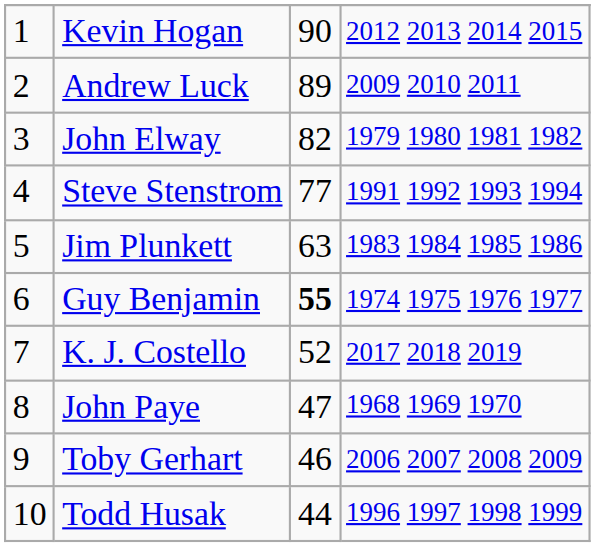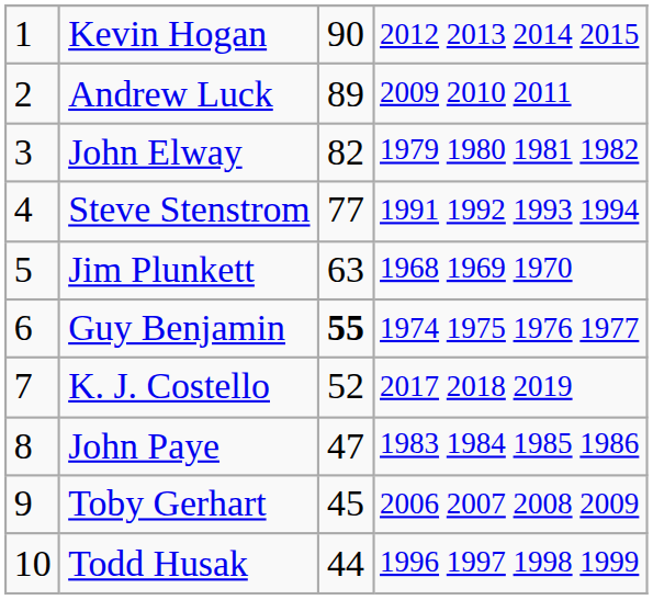Jim Plunkett | column 4: 1983 1984 1985 1986 -> 1968 1969 1970
John Paye | column 4: 1968 1969 1970 -> 1983 1984 1985 1986
Toby Gerhart | column 3: 46 -> 45
